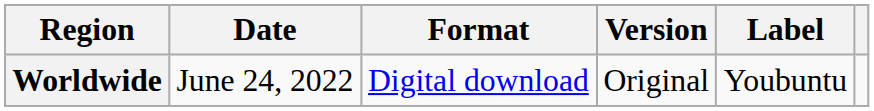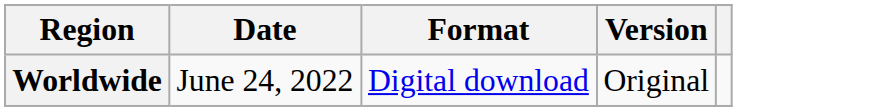- column: Label | Youbuntu
